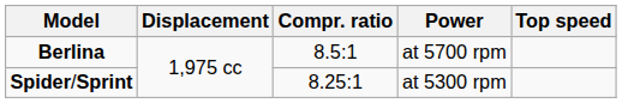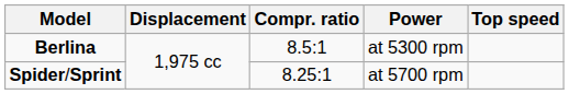Berlina | Power: at 5700 rpm -> at 5300 rpm
Spider/Sprint | Power: at 5300 rpm -> at 5700 rpm
